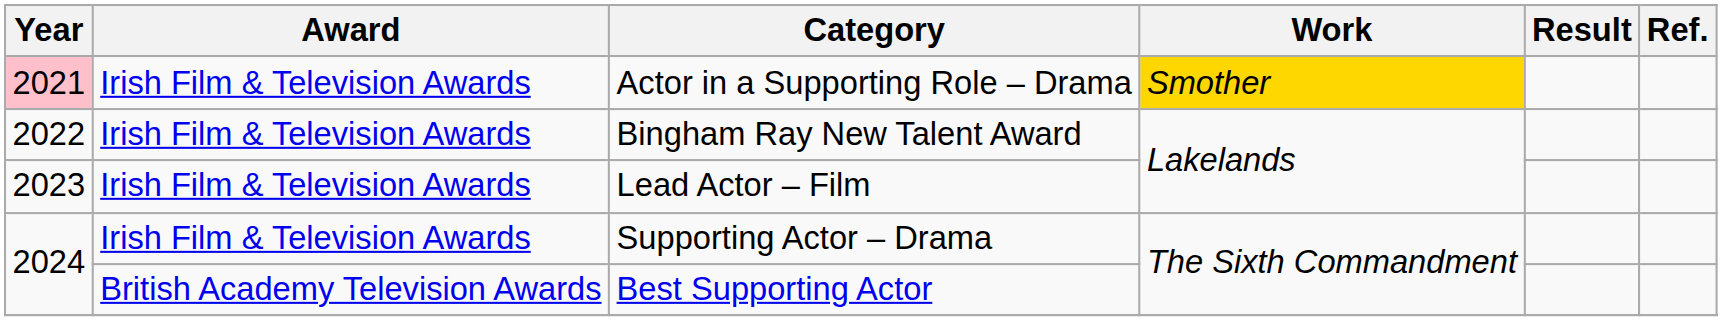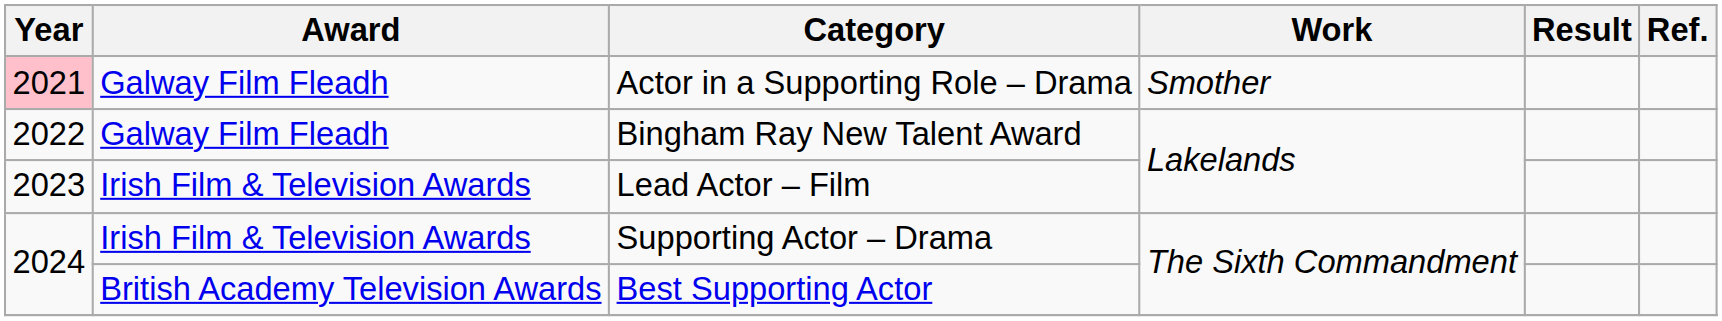Actor in a Supporting Role – Drama | Award: Irish Film & Television Awards -> Galway Film Fleadh
Actor in a Supporting Role – Drama | Work: gold background -> no background
Bingham Ray New Talent Award | Award: Irish Film & Television Awards -> Galway Film Fleadh
